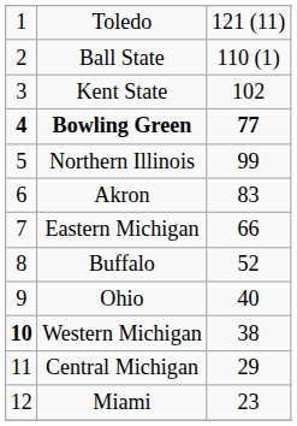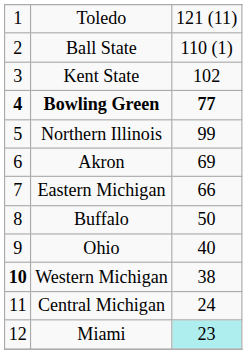Akron | column 3: 83 -> 69
Buffalo | column 3: 52 -> 50
Central Michigan | column 3: 29 -> 24
Miami | column 3: no background -> paleturquoise background
